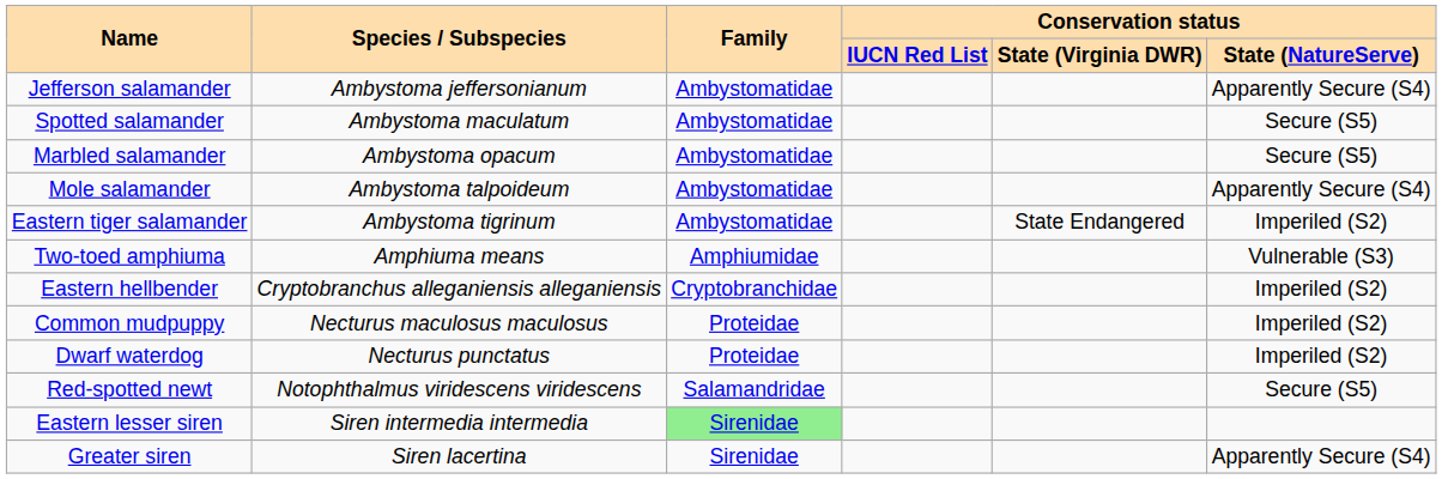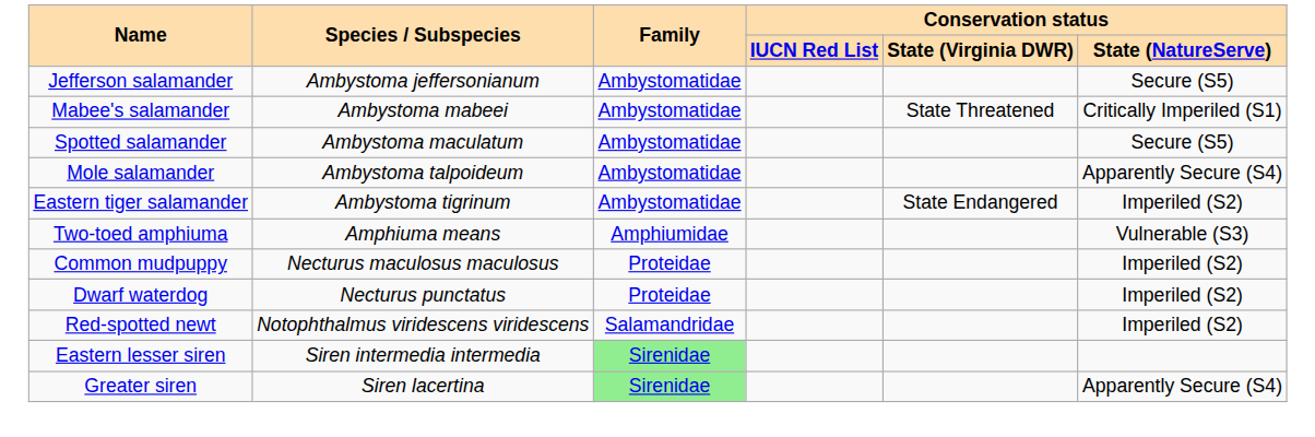Jefferson salamander | Conservation status / State (NatureServe): Apparently Secure (S4) -> Secure (S5)
+ row: Mabee's salamander | Ambystoma mabeei | Ambystomatidae | State Threatened | Critically Imperiled (S1)
- row: Marbled salamander | Ambystoma opacum | Ambystomatidae | Secure (S5)
- row: Eastern hellbender | Cryptobranchus alleganiensis alleganiensis | Cryptobranchidae | Imperiled (S2)
Red-spotted newt | Conservation status / State (NatureServe): Secure (S5) -> Imperiled (S2)
Greater siren | Family: no background -> lightgreen background
